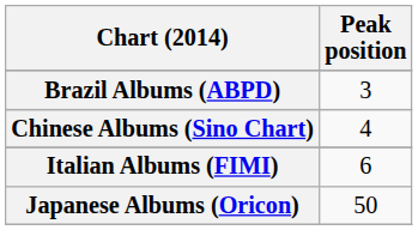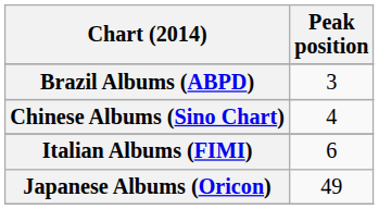Japanese Albums (Oricon) | Peak position: 50 -> 49
